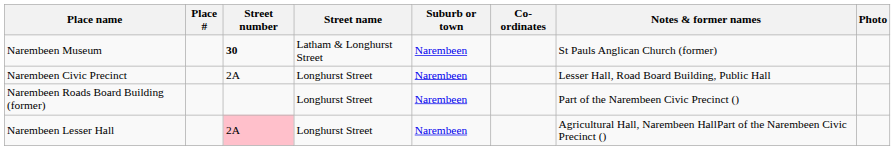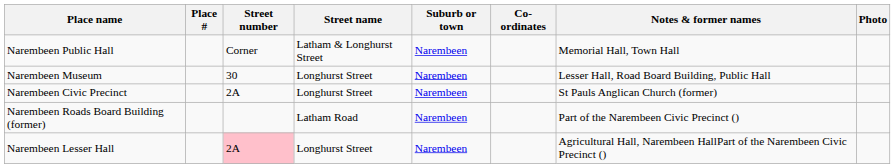+ row: Narembeen Public Hall | Corner | Latham & Longhurst Street | Narembeen | Memorial Hall, Town Hall
Narembeen Museum | Street number: bold -> normal
Narembeen Museum | Street name: Latham & Longhurst Street -> Longhurst Street
Narembeen Museum | Notes & former names: St Pauls Anglican Church (former) -> Lesser Hall, Road Board Building, Public Hall
Narembeen Civic Precinct | Notes & former names: Lesser Hall, Road Board Building, Public Hall -> St Pauls Anglican Church (former)
Narembeen Roads Board Building (former) | Street name: Longhurst Street -> Latham Road
